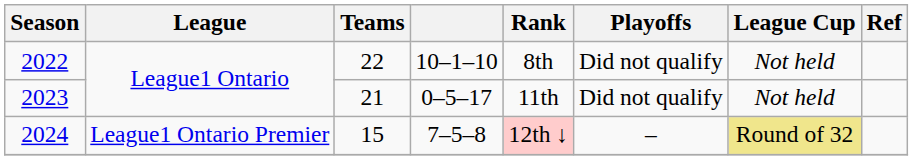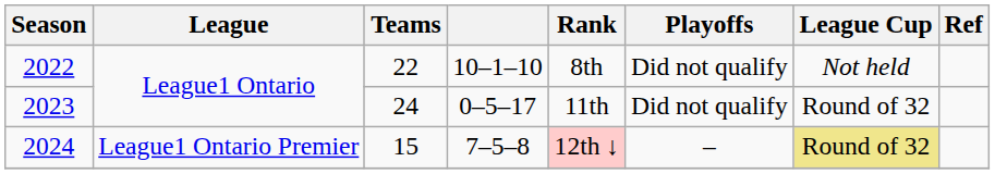2023 | Teams: 21 -> 24
2023 | League Cup: Not held -> Round of 32
